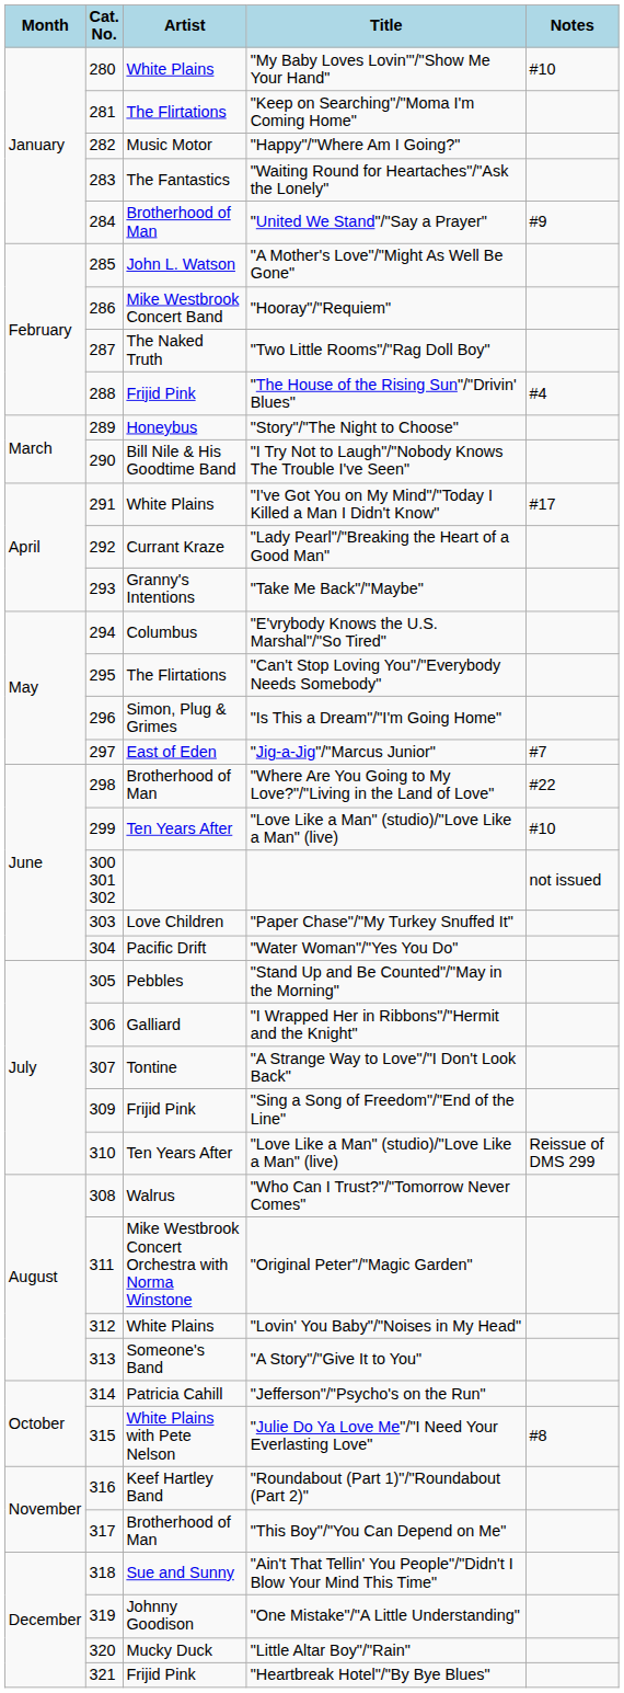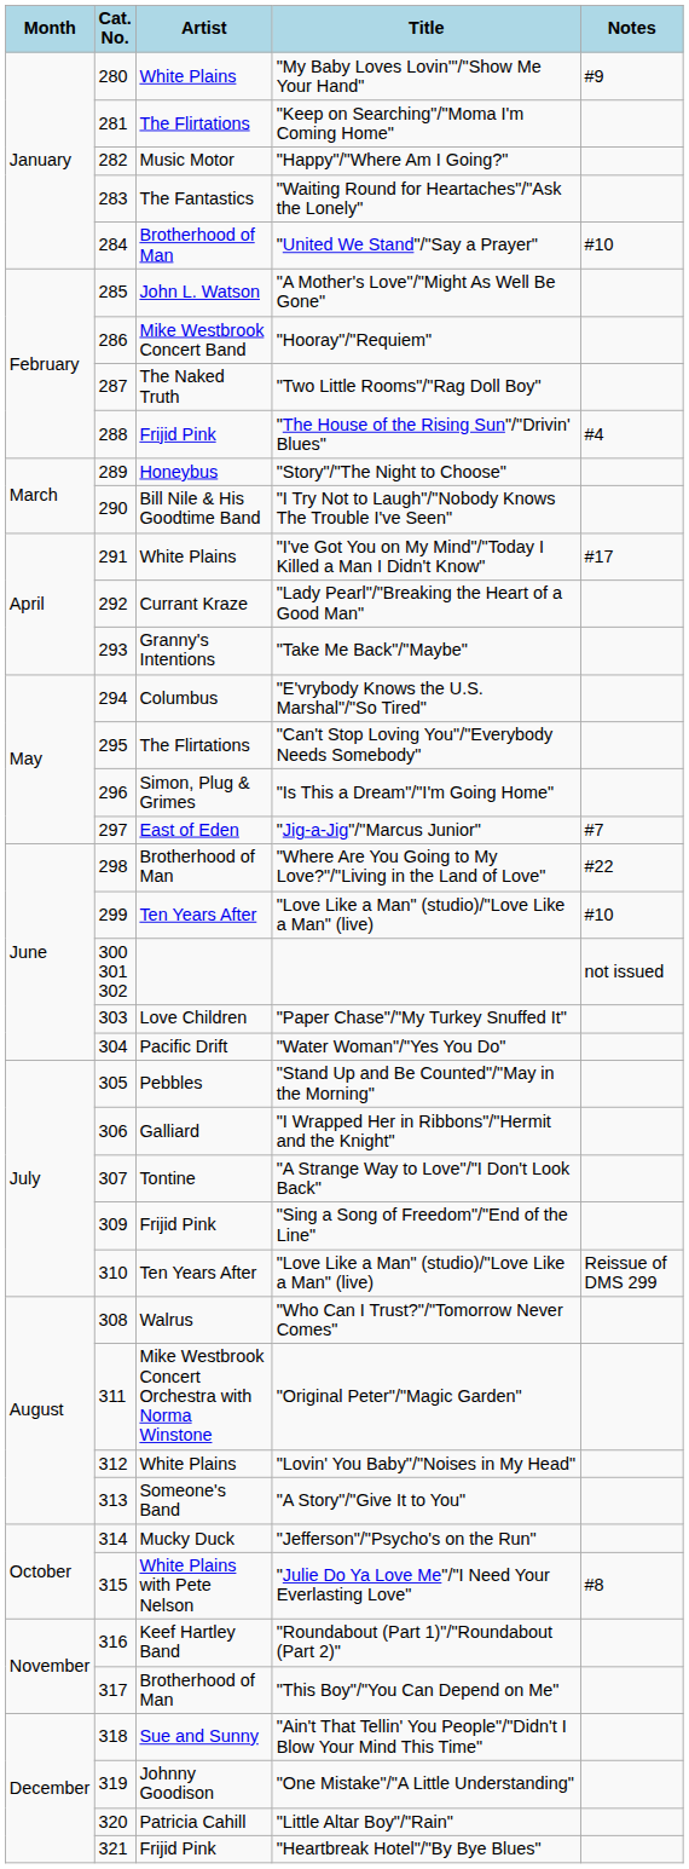"My Baby Loves Lovin'"/"Show Me Your Hand" | Notes: #10 -> #9
"United We Stand"/"Say a Prayer" | Notes: #9 -> #10
"Jefferson"/"Psycho's on the Run" | Artist: Patricia Cahill -> Mucky Duck
"Little Altar Boy"/"Rain" | Artist: Mucky Duck -> Patricia Cahill
